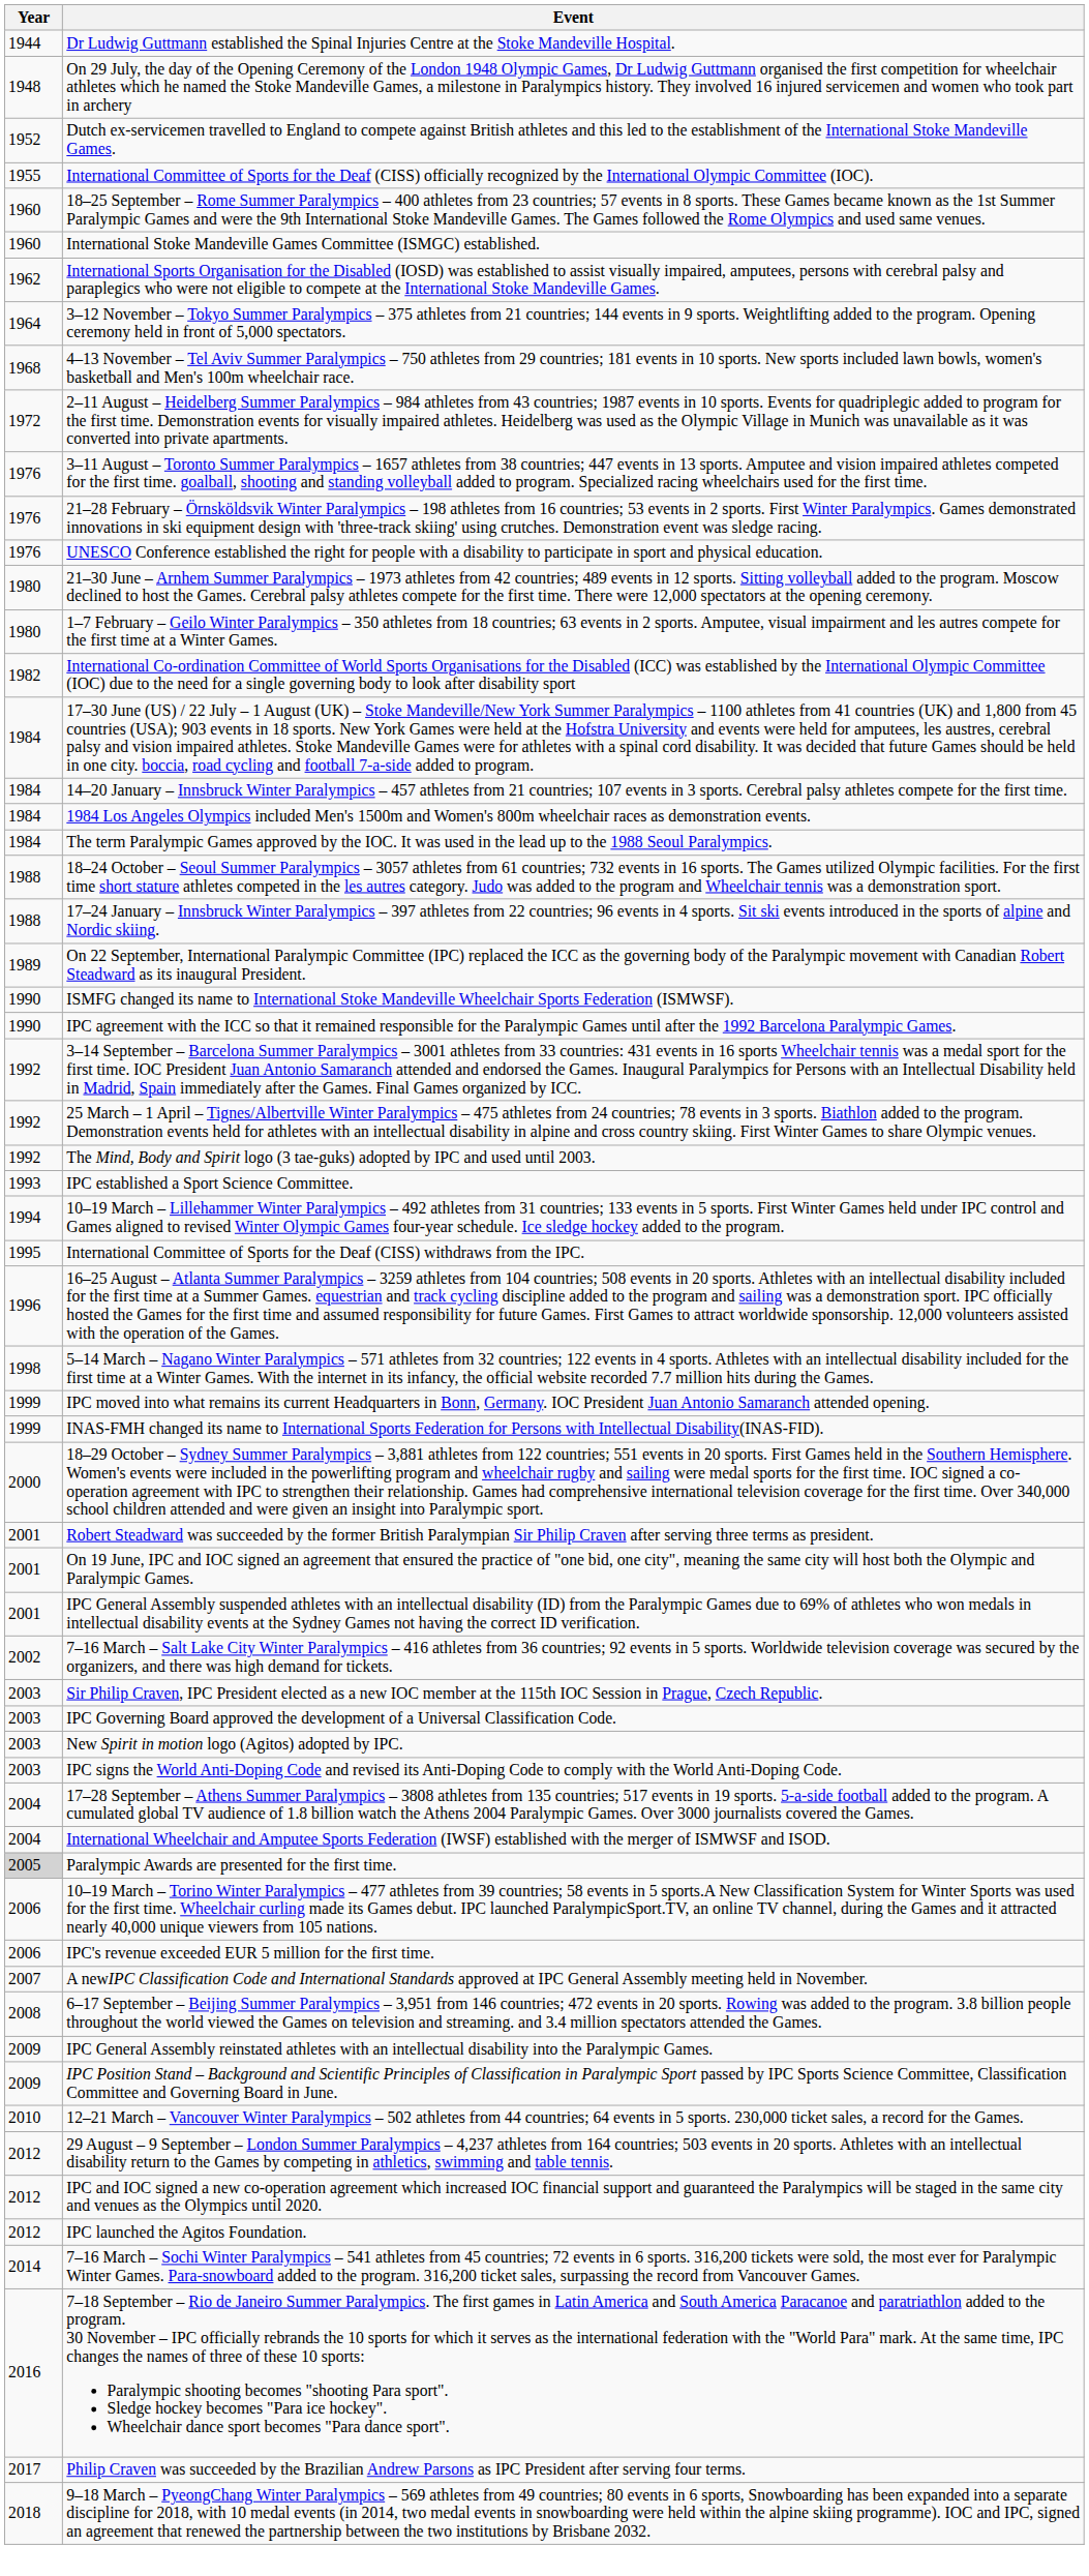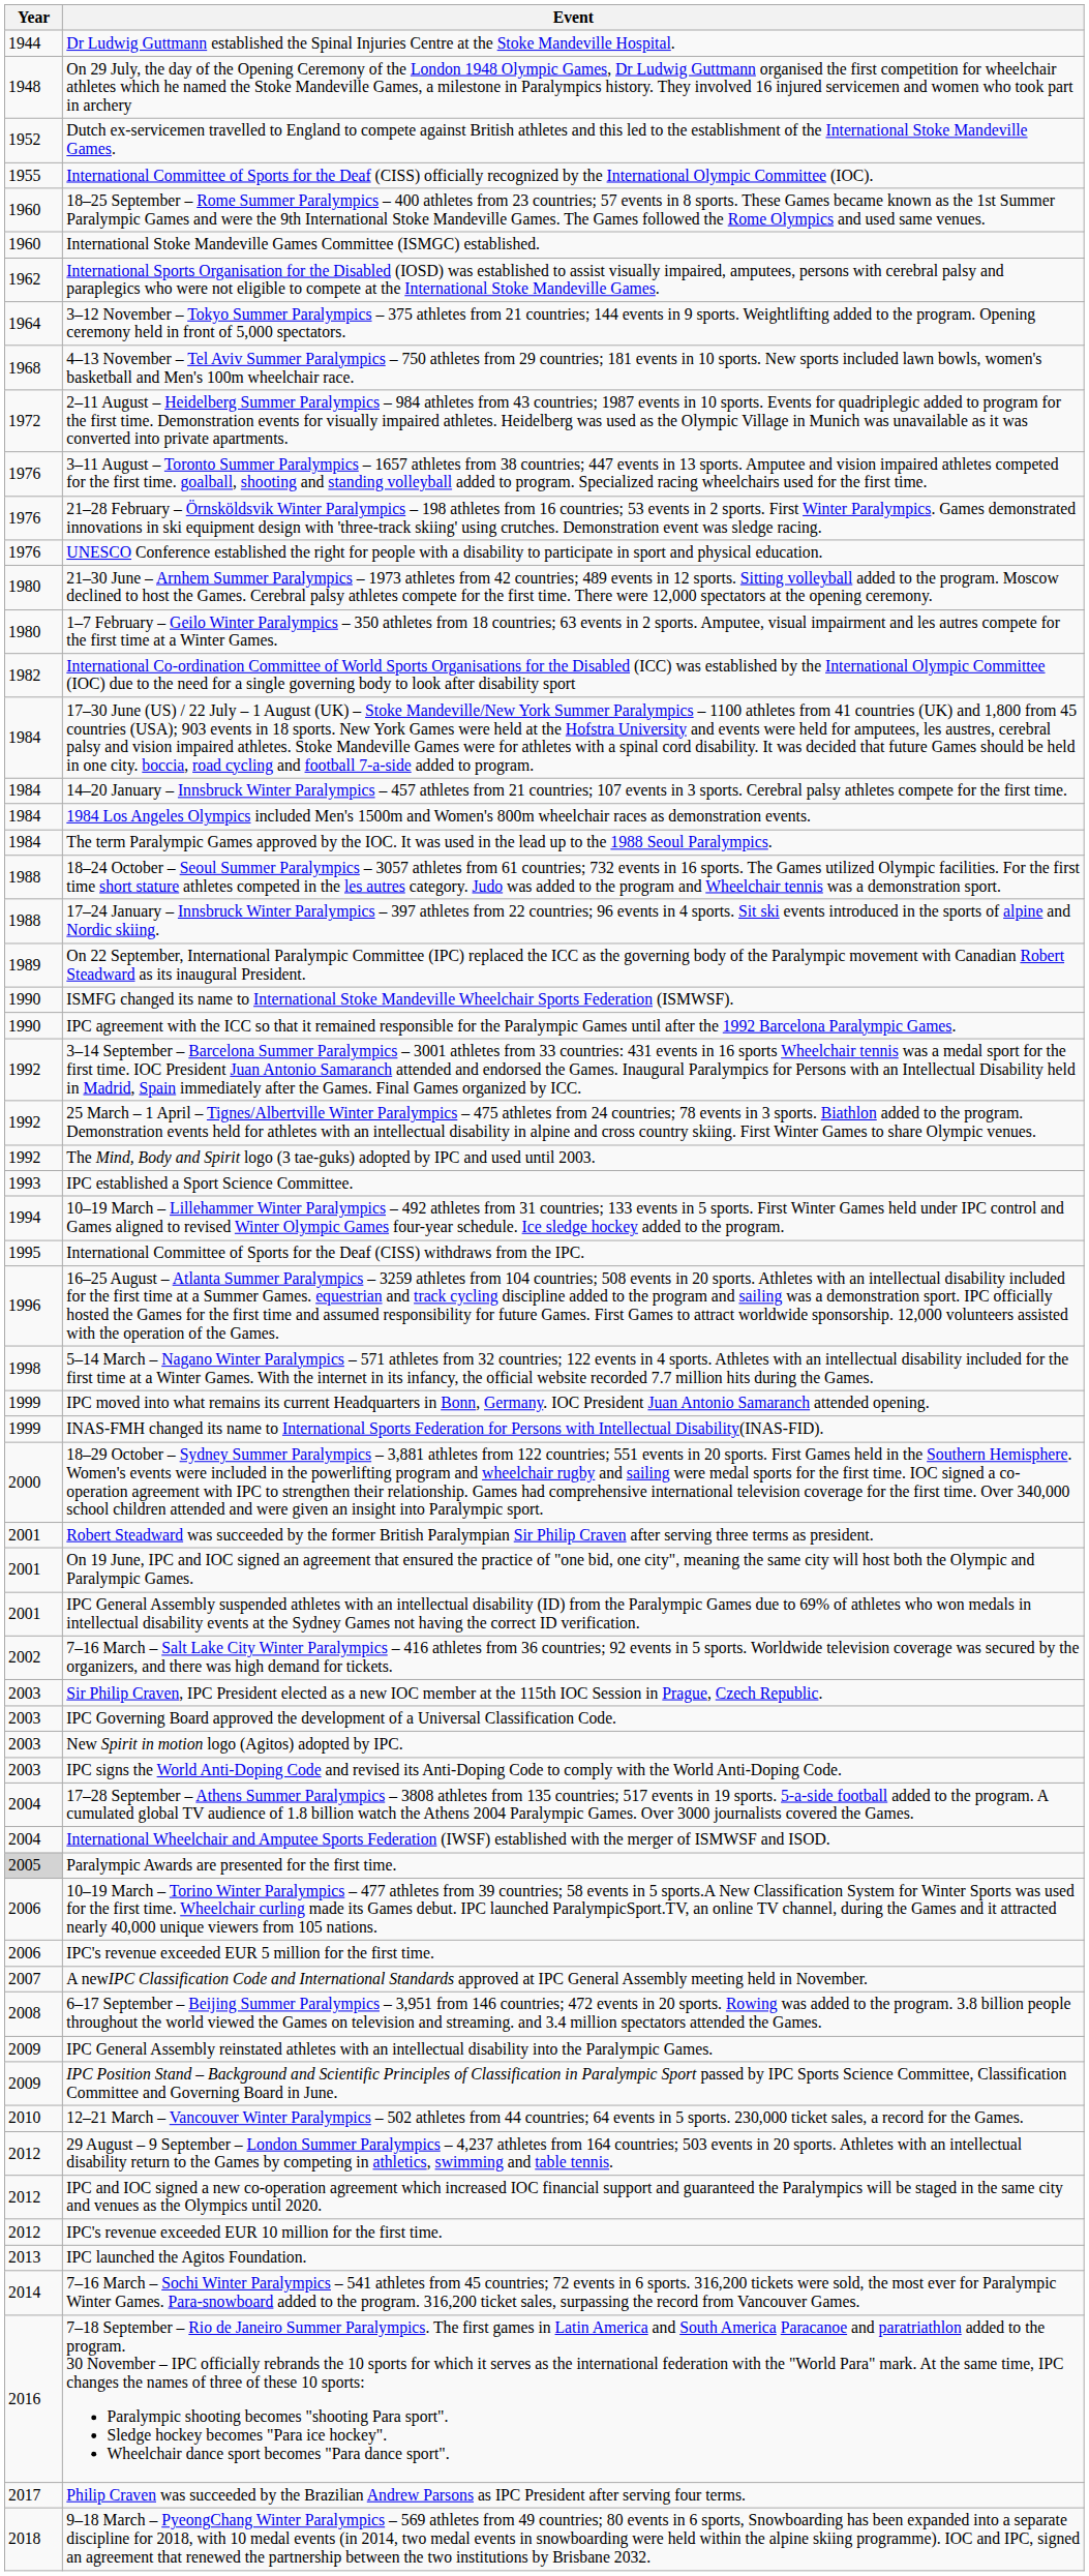+ row: 2012 | IPC's revenue exceeded EUR 10 million for the first time.
IPC launched the Agitos Foundation. | Year: 2012 -> 2013
